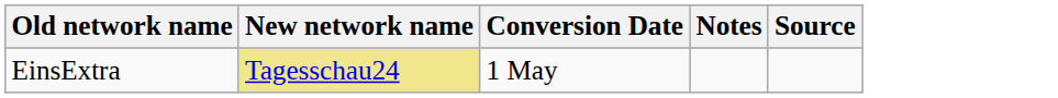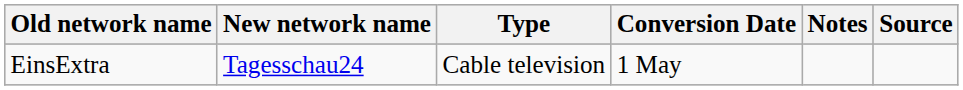+ column: Type | Cable television
EinsExtra | New network name: khaki background -> no background
